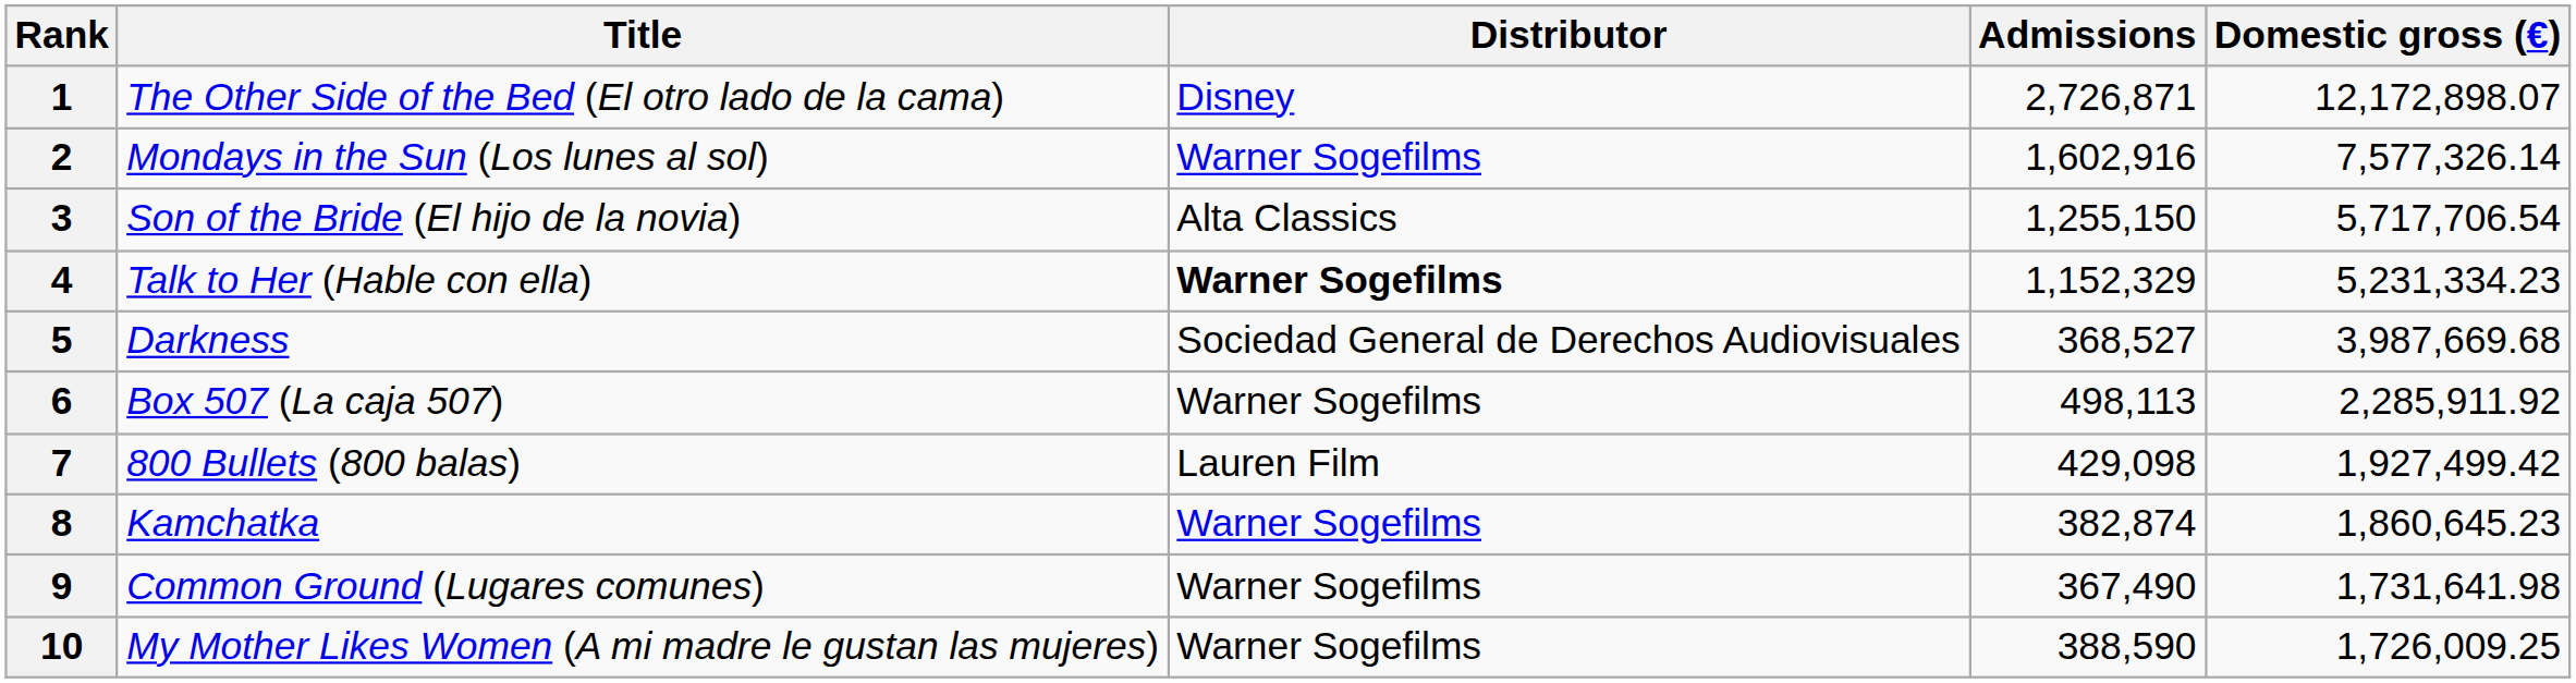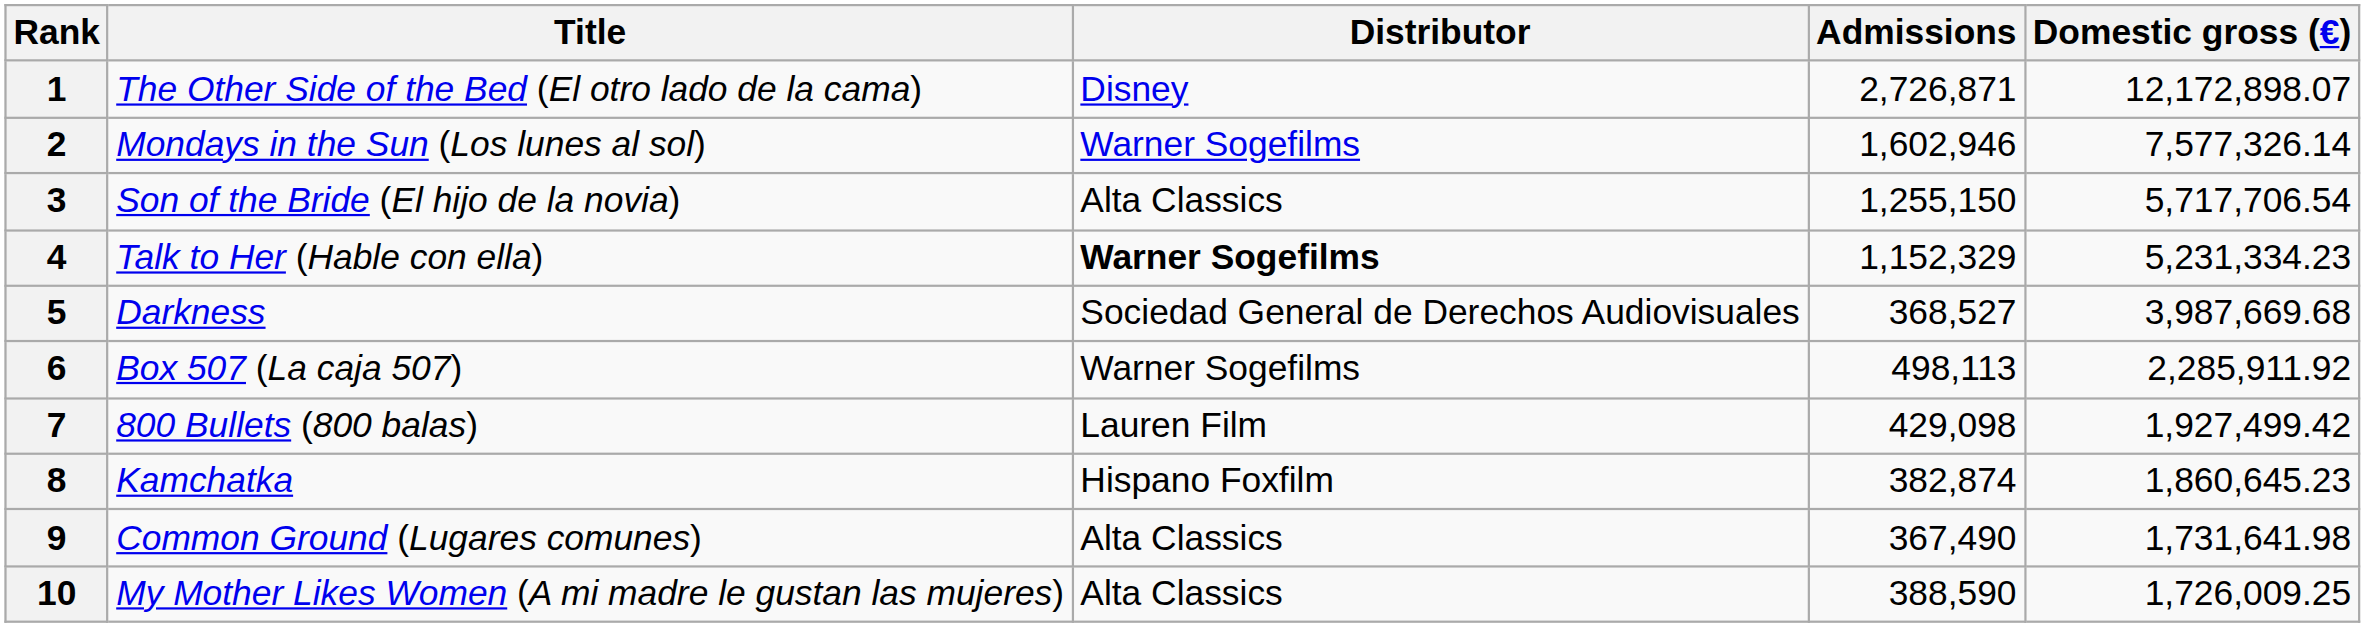2 | Admissions: 1,602,916 -> 1,602,946
8 | Distributor: Warner Sogefilms -> Hispano Foxfilm
9 | Distributor: Warner Sogefilms -> Alta Classics
10 | Distributor: Warner Sogefilms -> Alta Classics
